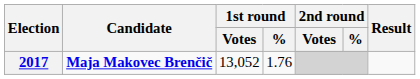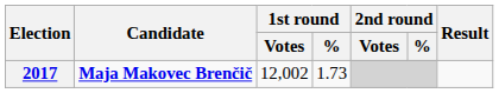2017 | 1st round / Votes: 13,052 -> 12,002
2017 | 1st round / %: 1.76 -> 1.73
